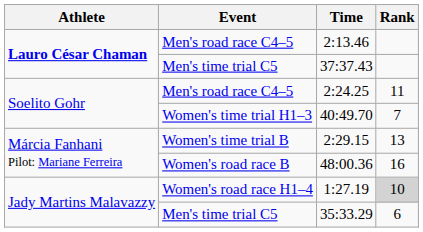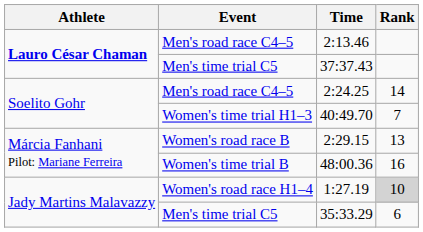2:24.25 | Rank: 11 -> 14
2:29.15 | Event: Women's time trial B -> Women's road race B
48:00.36 | Event: Women's road race B -> Women's time trial B
